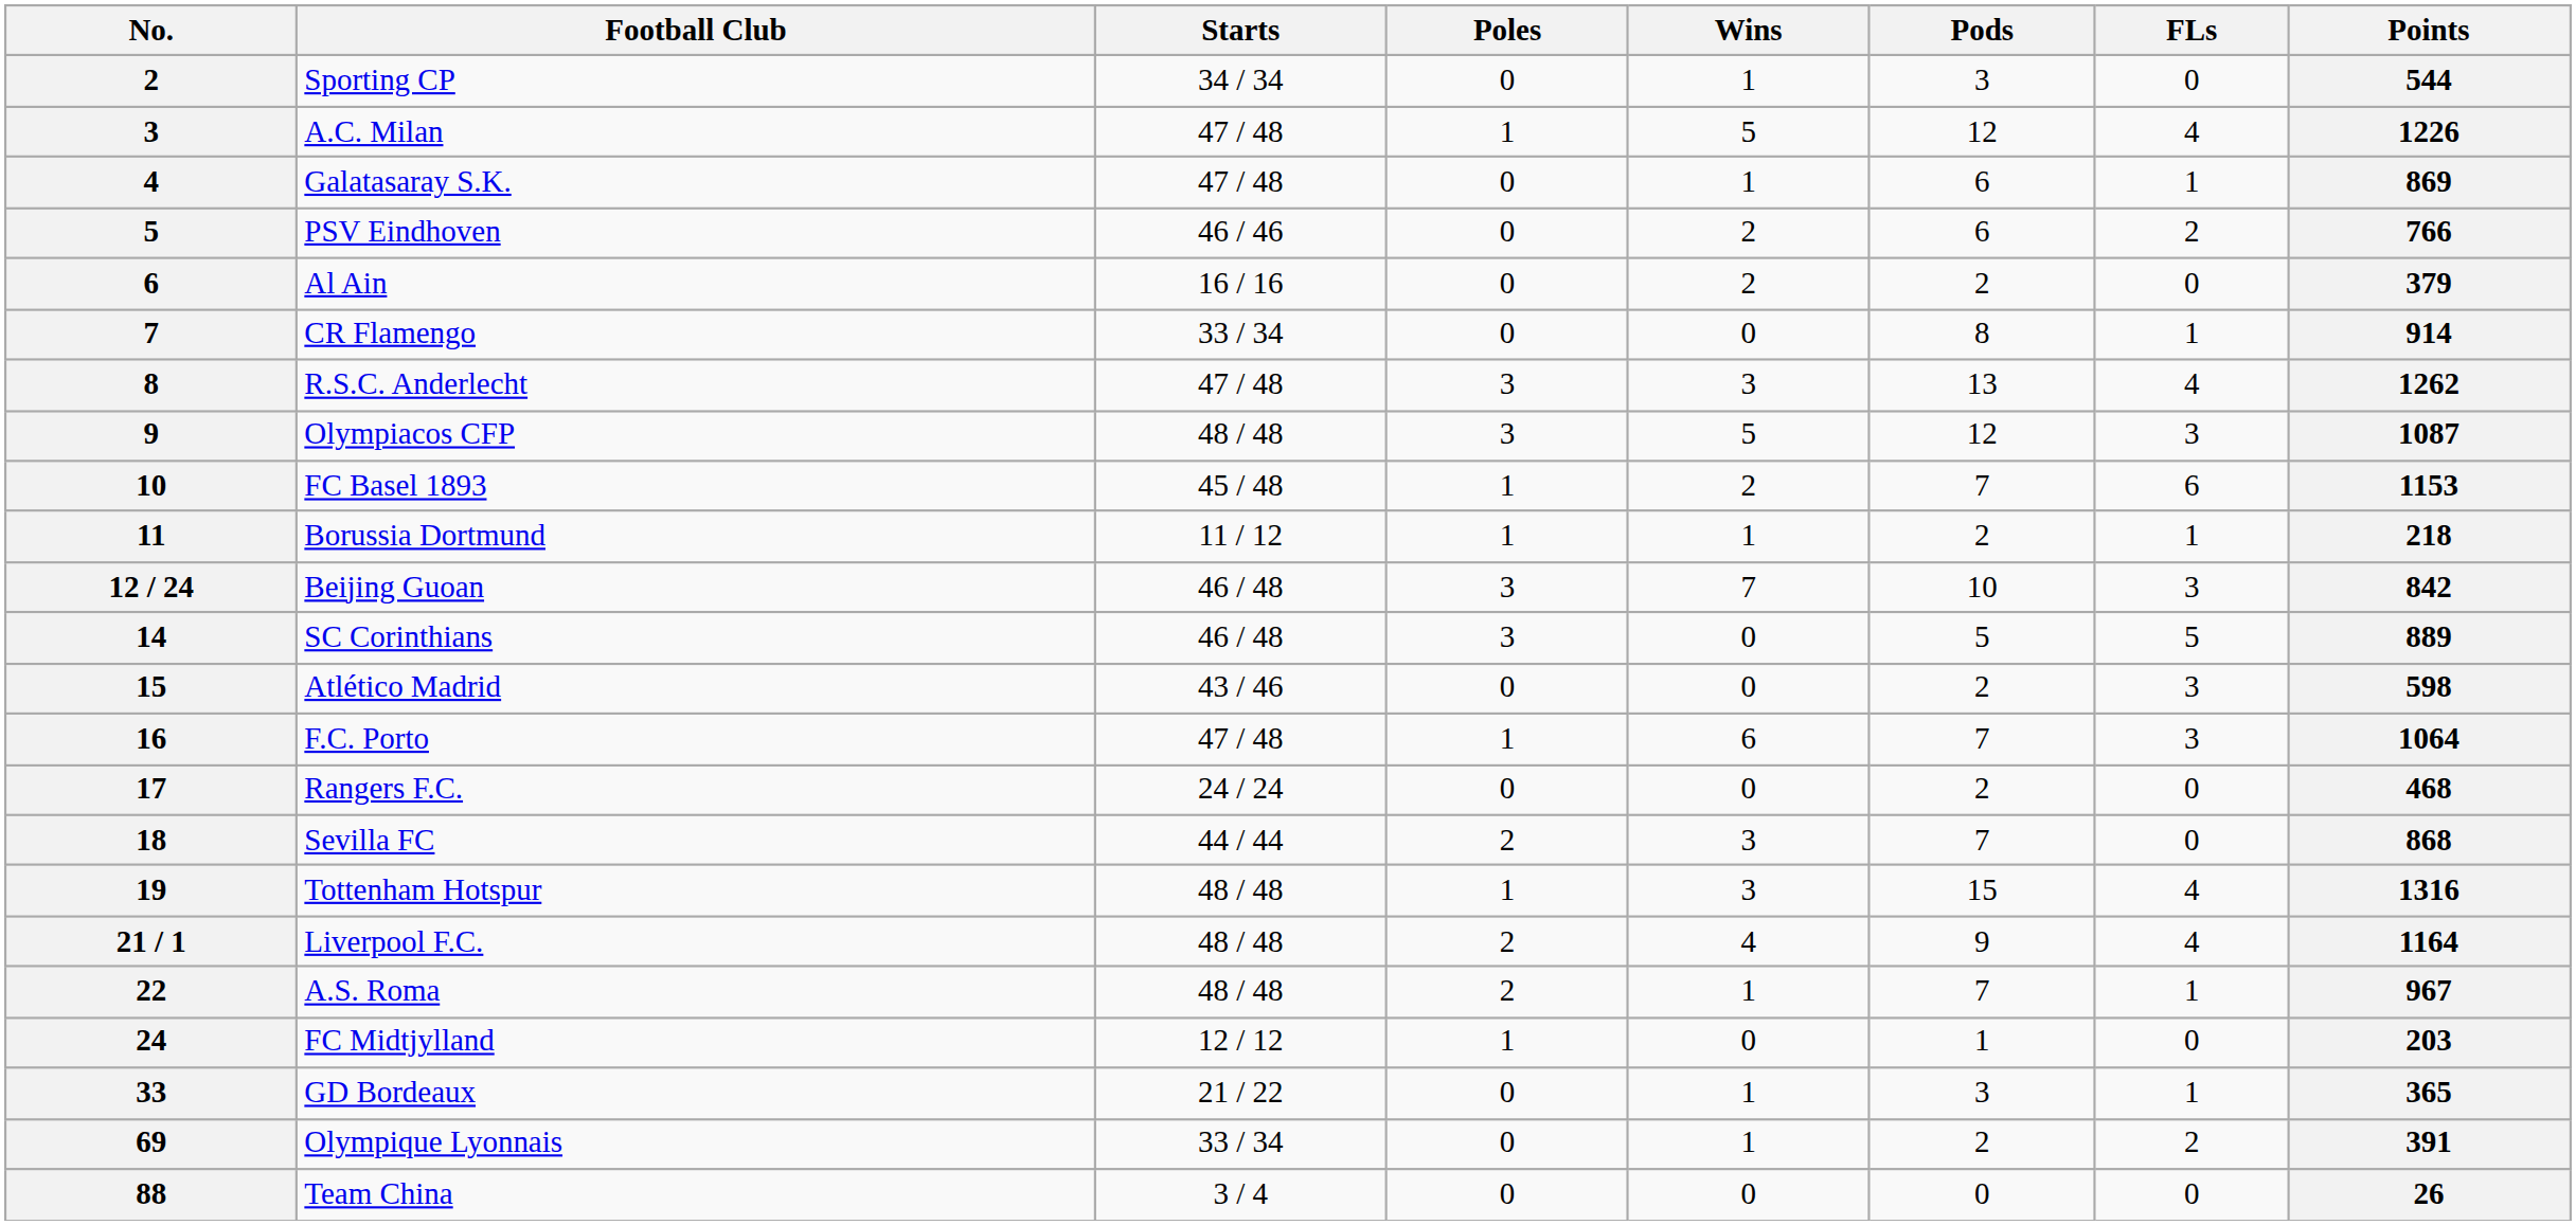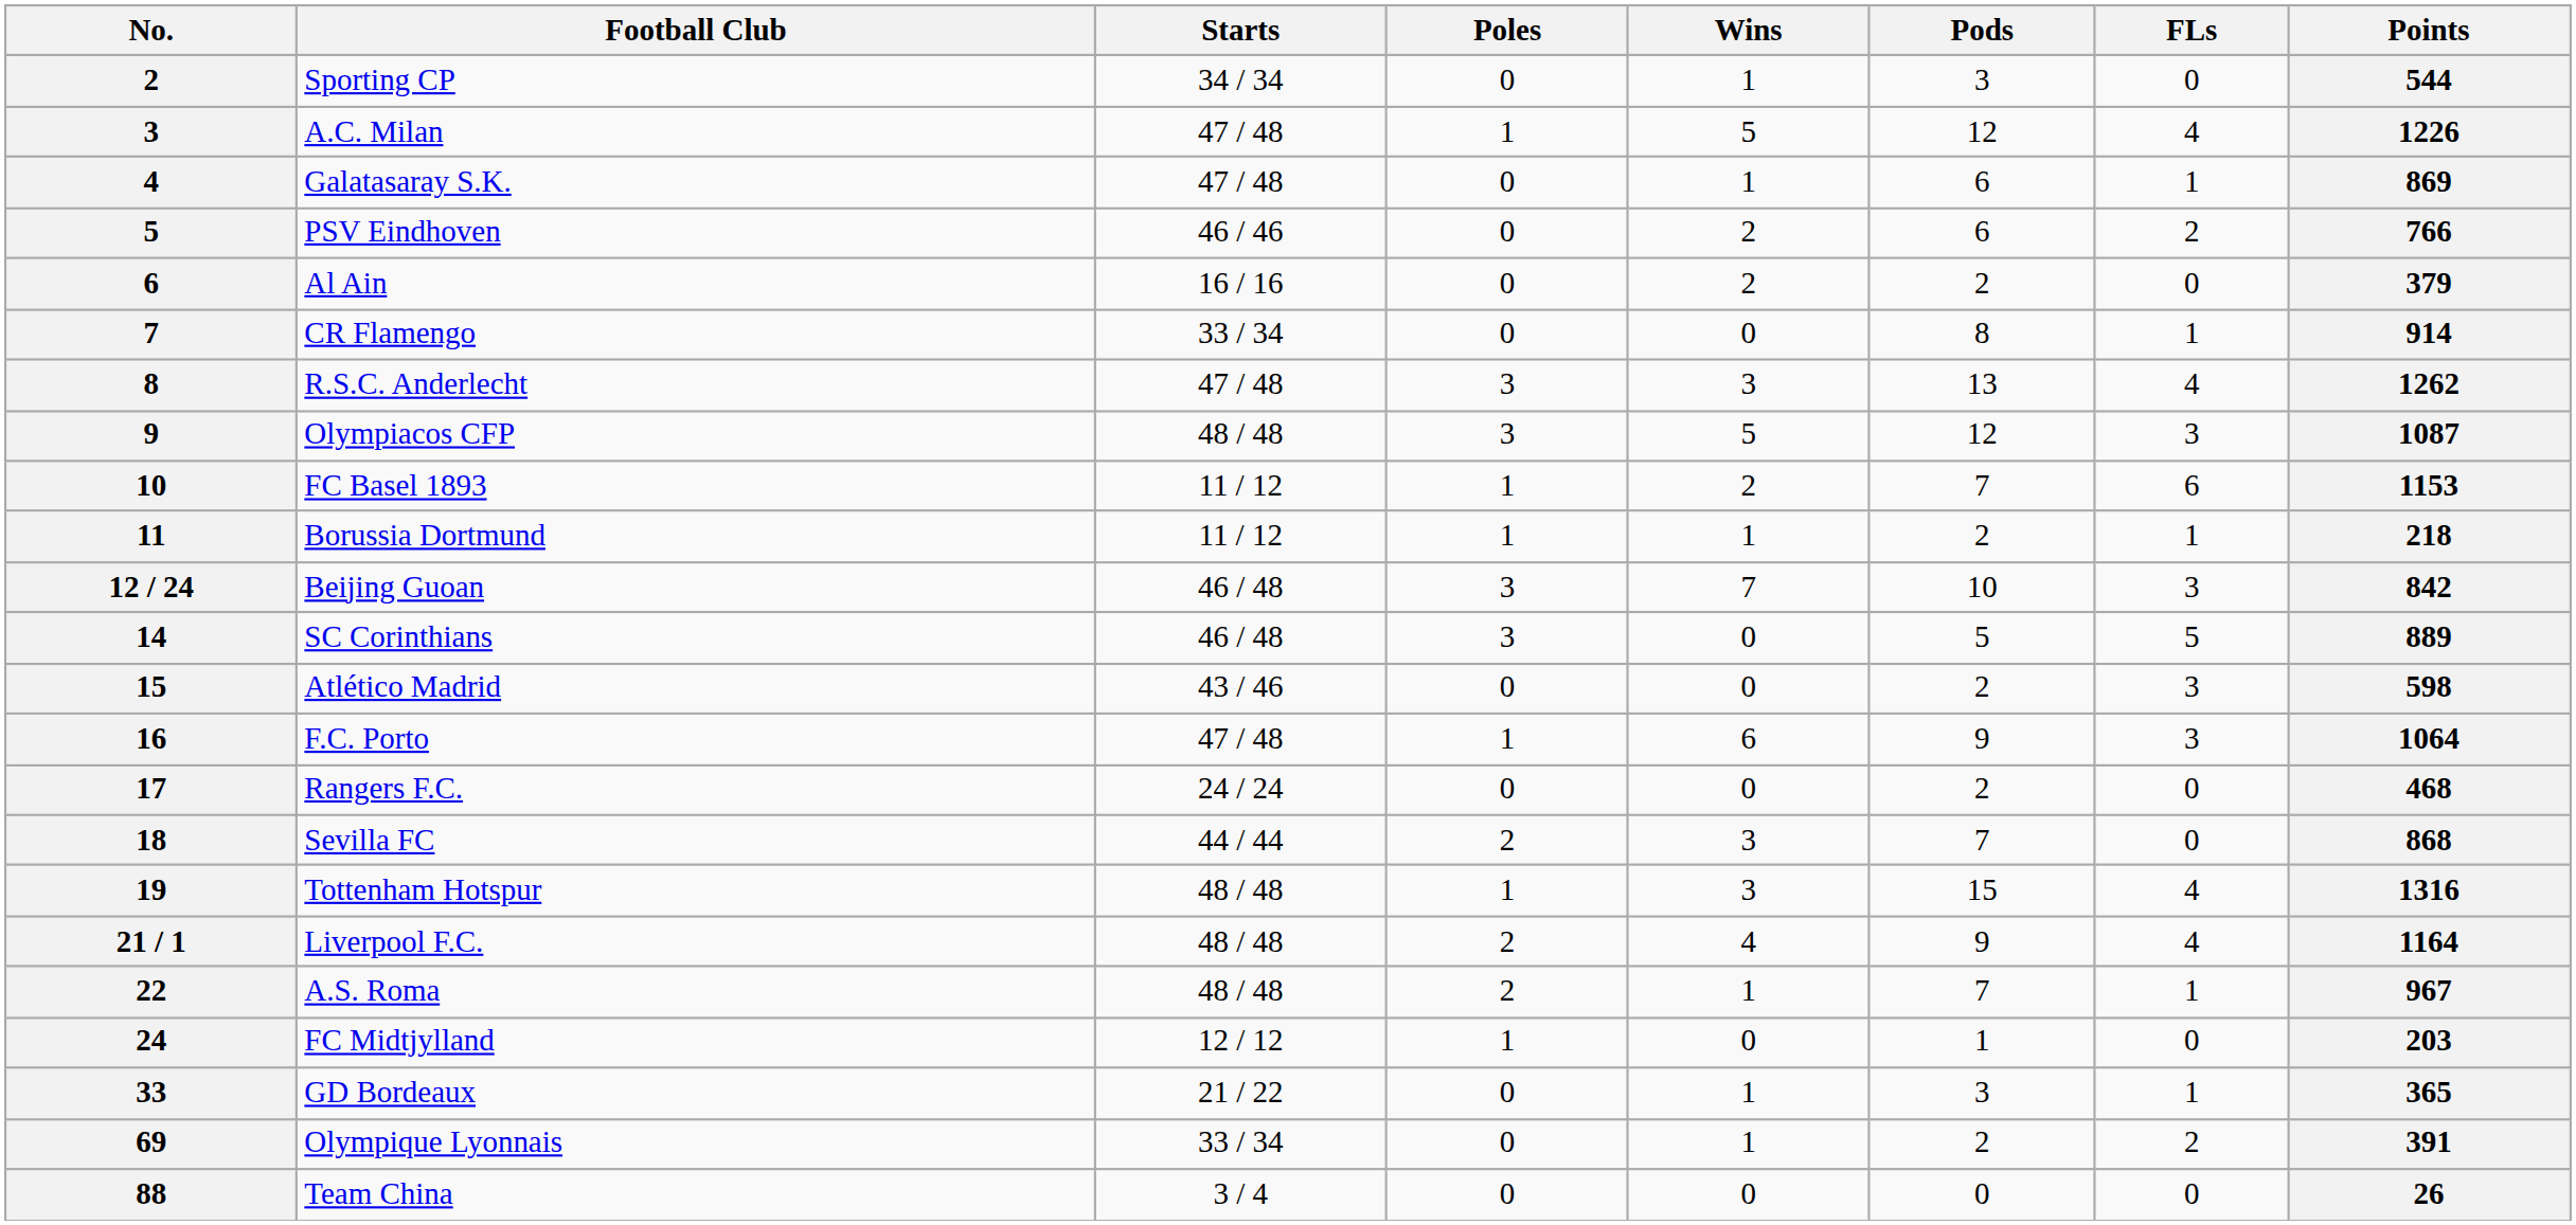FC Basel 1893 | Starts: 45 / 48 -> 11 / 12
F.C. Porto | Pods: 7 -> 9
